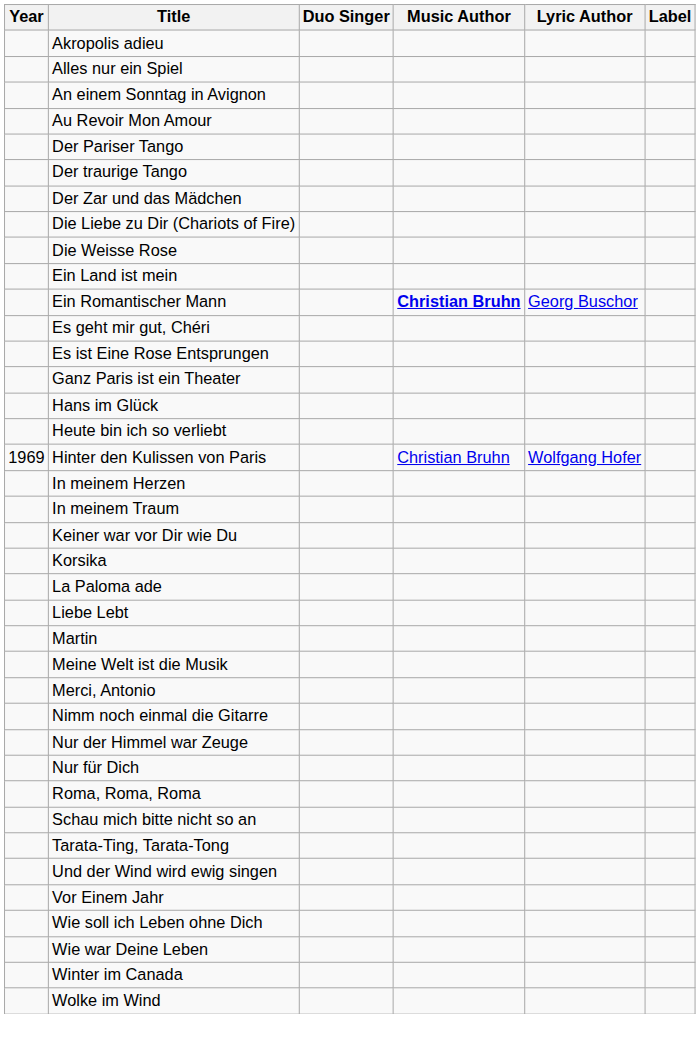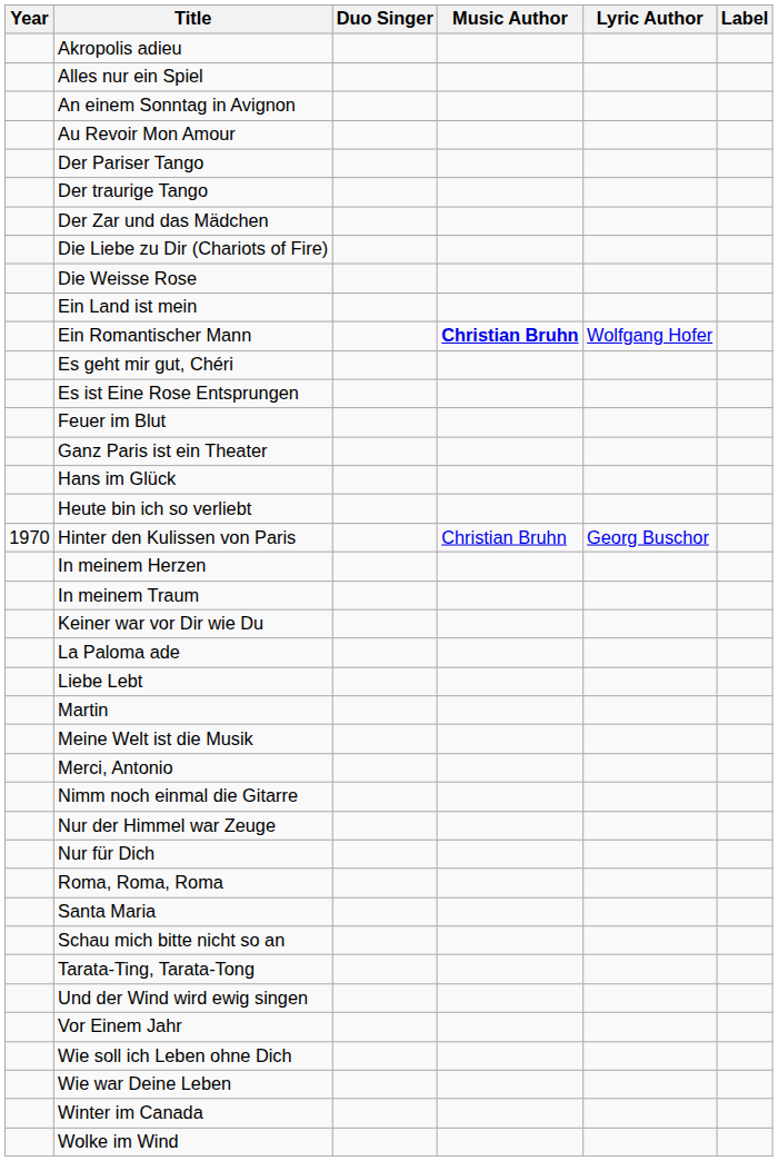Ein Romantischer Mann | Lyric Author: Georg Buschor -> Wolfgang Hofer
+ row: Feuer im Blut
Hinter den Kulissen von Paris | Year: 1969 -> 1970
Hinter den Kulissen von Paris | Lyric Author: Wolfgang Hofer -> Georg Buschor
- row: Korsika
+ row: Santa Maria
